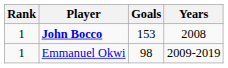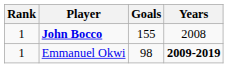John Bocco | Goals: 153 -> 155
Emmanuel Okwi | Years: normal -> bold
